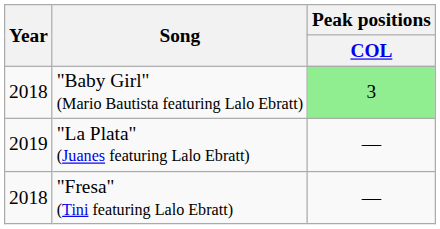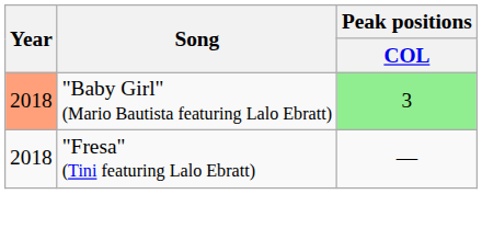"Baby Girl" (Mario Bautista featuring Lalo Ebratt) | Year: no background -> lightsalmon background
- row: 2019 | "La Plata" (Juanes featuring Lalo Ebratt) | —
